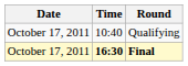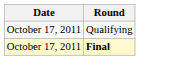- column: Time | 10:40 | 16:30
